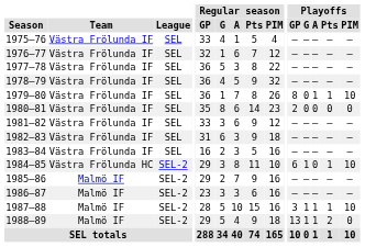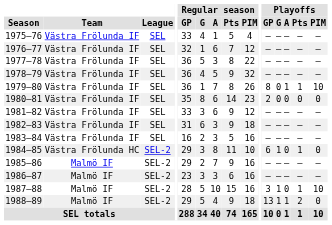1984–85 | Playoffs / PIM: 10 -> 0
1987–88 | Playoffs / A: 1 -> 0
